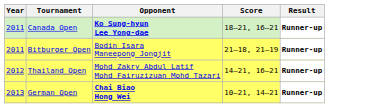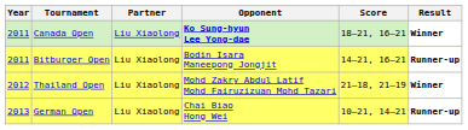+ column: Partner | Liu Xiaolong | Liu Xiaolong | Liu Xiaolong | Liu Xiaolong
Canada Open | Result: Runner-up -> Winner
Bitburger Open | Score: 21–18, 21–19 -> 14–21, 16–21
Thailand Open | Score: 14–21, 16–21 -> 21–18, 21–19
Thailand Open | Result: Runner-up -> Winner
German Open | Opponent: bold -> normal
